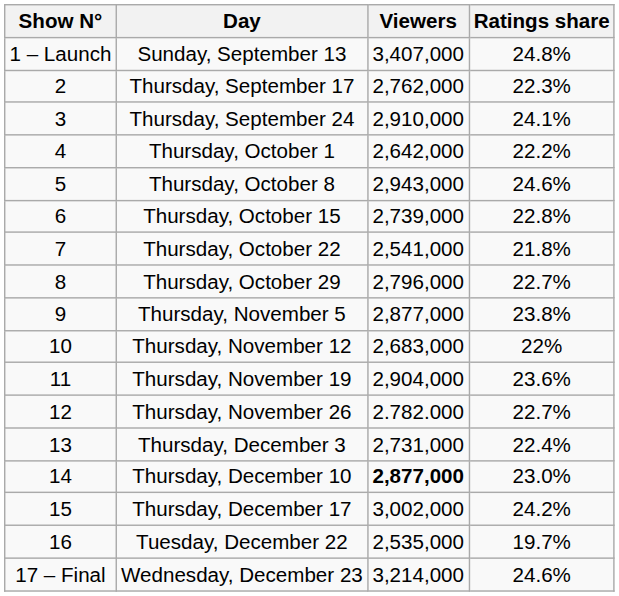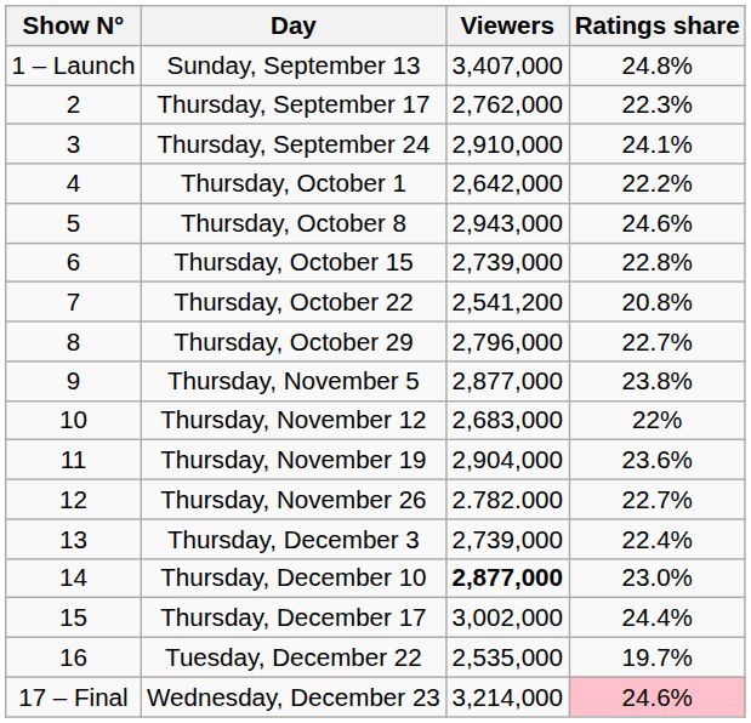Thursday, October 22 | Viewers: 2,541,000 -> 2,541,200
Thursday, October 22 | Ratings share: 21.8% -> 20.8%
Thursday, December 3 | Viewers: 2,731,000 -> 2,739,000
Thursday, December 17 | Ratings share: 24.2% -> 24.4%
Wednesday, December 23 | Ratings share: no background -> pink background
